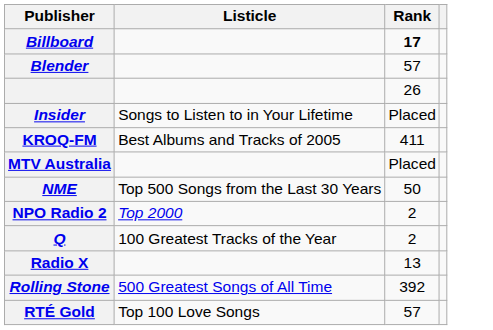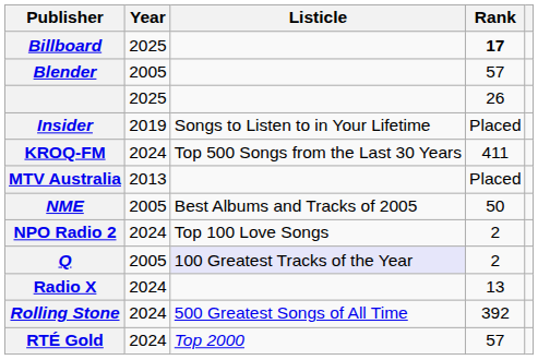+ column: Year | 2025 | 2005 | 2025 | 2019 | 2024 | 2013 | 2005 | 2024 | 2005 | 2024 | 2024 | 2024
KROQ-FM | Listicle: Best Albums and Tracks of 2005 -> Top 500 Songs from the Last 30 Years
NME | Listicle: Top 500 Songs from the Last 30 Years -> Best Albums and Tracks of 2005
NPO Radio 2 | Listicle: Top 2000 -> Top 100 Love Songs
Q | Listicle: no background -> lavender background
RTÉ Gold | Listicle: Top 100 Love Songs -> Top 2000
